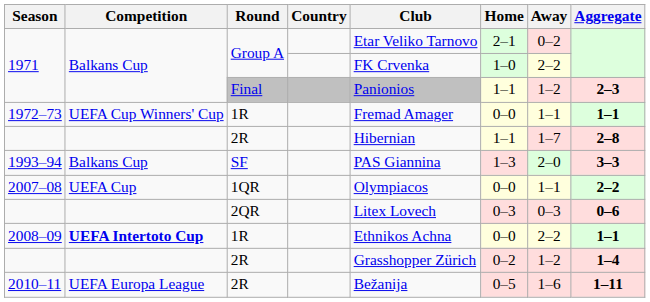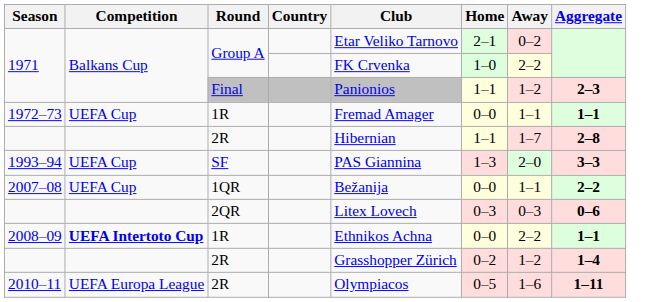1972–73 | Competition: UEFA Cup Winners' Cup -> UEFA Cup
1993–94 | Competition: Balkans Cup -> UEFA Cup
2007–08 | Club: Olympiacos -> Bežanija
2010–11 | Club: Bežanija -> Olympiacos
